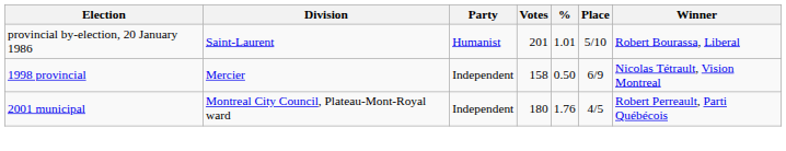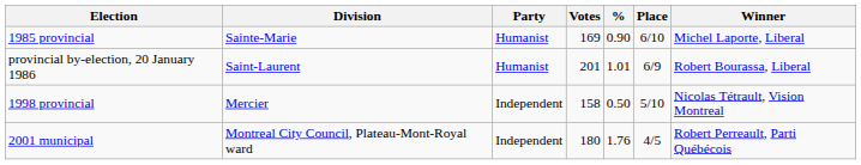+ row: 1985 provincial | Sainte-Marie | Humanist | 169 | 0.90 | 6/10 | Michel Laporte, Liberal
provincial by-election, 20 January 1986 | Place: 5/10 -> 6/9
1998 provincial | Place: 6/9 -> 5/10
